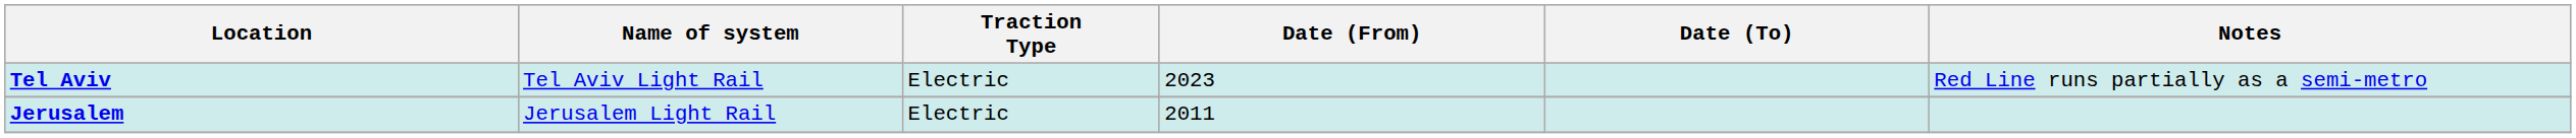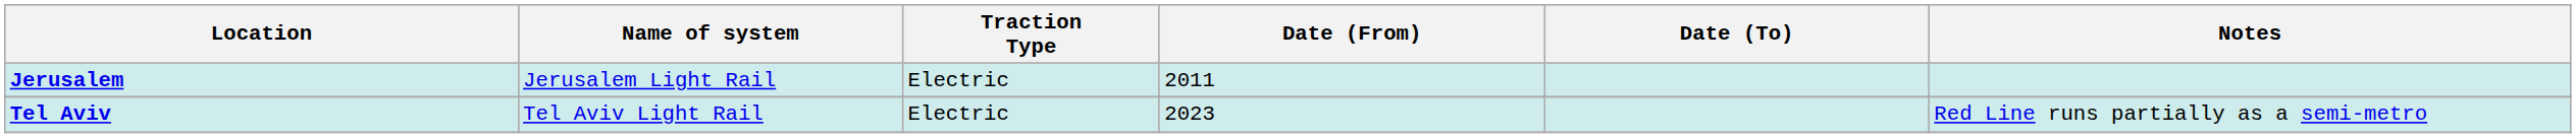rows swapped: Jerusalem <-> Tel Aviv
